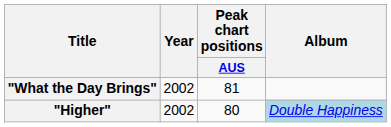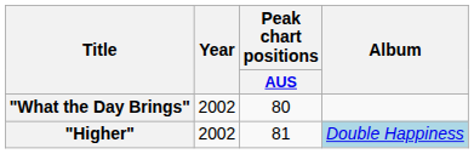"What the Day Brings" | Peak chart positions / AUS: 81 -> 80
"Higher" | Peak chart positions / AUS: 80 -> 81
